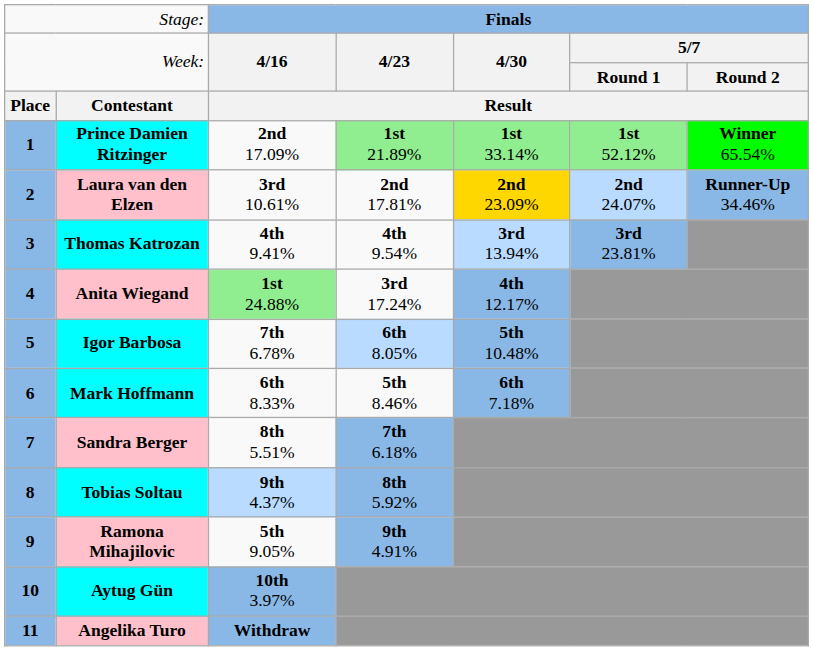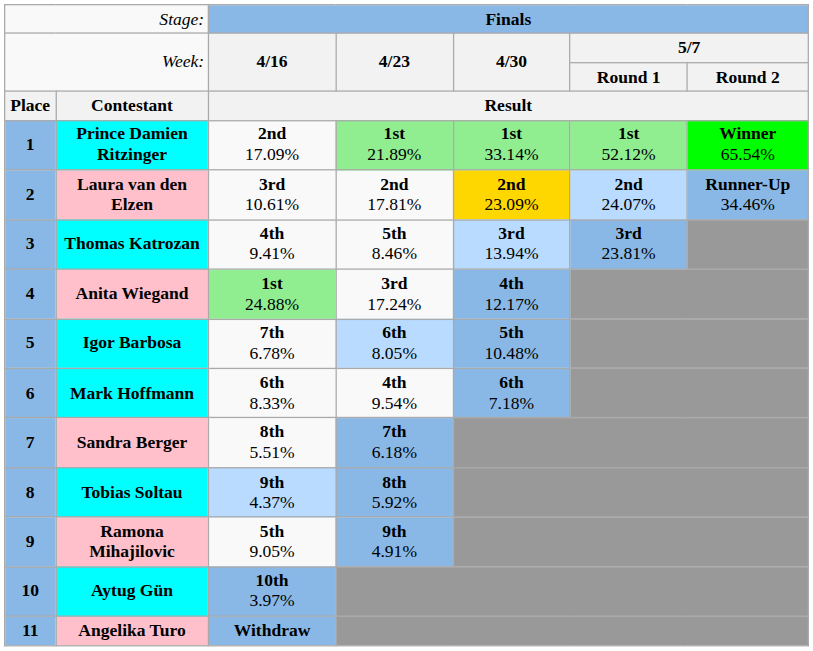Thomas Katrozan | column 4: 4th 9.54% -> 5th 8.46%
Mark Hoffmann | column 4: 5th 8.46% -> 4th 9.54%
